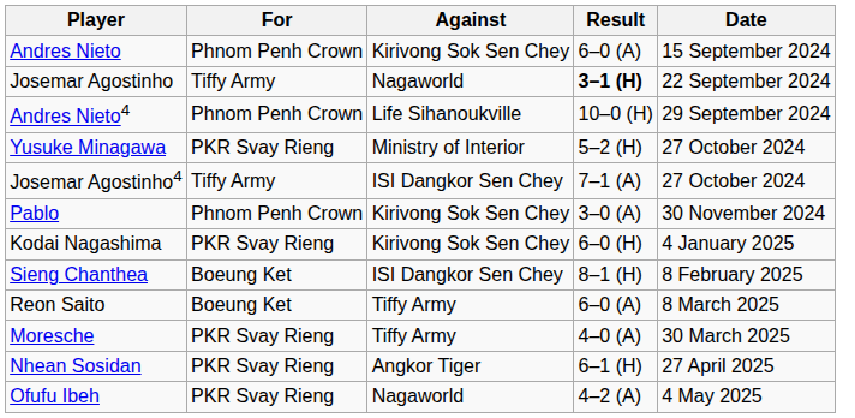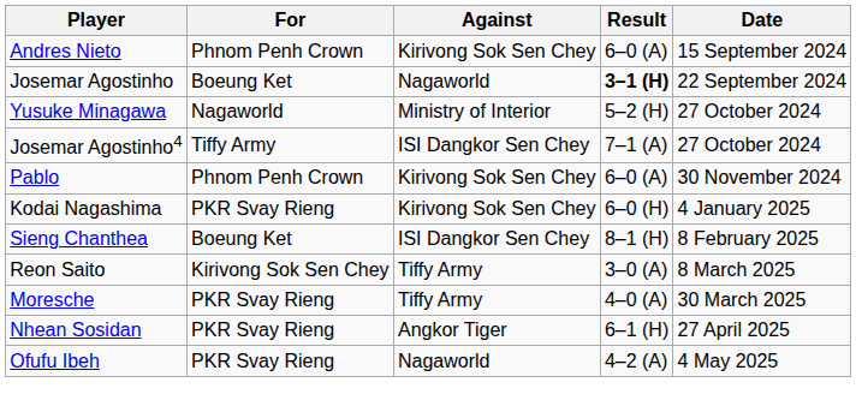Josemar Agostinho | For: Tiffy Army -> Boeung Ket
- row: Andres Nieto4 | Phnom Penh Crown | Life Sihanoukville | 10–0 (H) | 29 September 2024
Yusuke Minagawa | For: PKR Svay Rieng -> Nagaworld
Pablo | Result: 3–0 (A) -> 6–0 (A)
Reon Saito | For: Boeung Ket -> Kirivong Sok Sen Chey
Reon Saito | Result: 6–0 (A) -> 3–0 (A)
